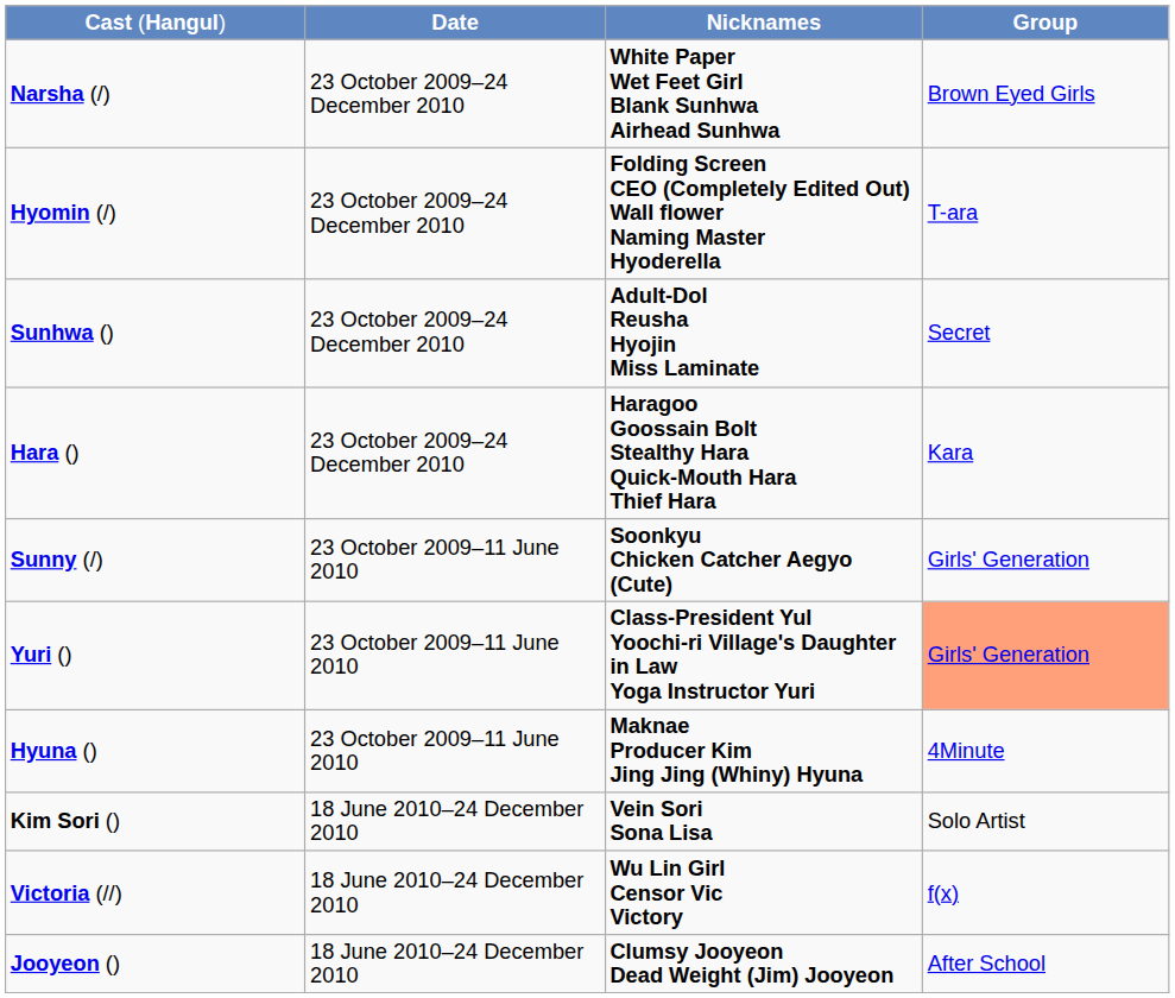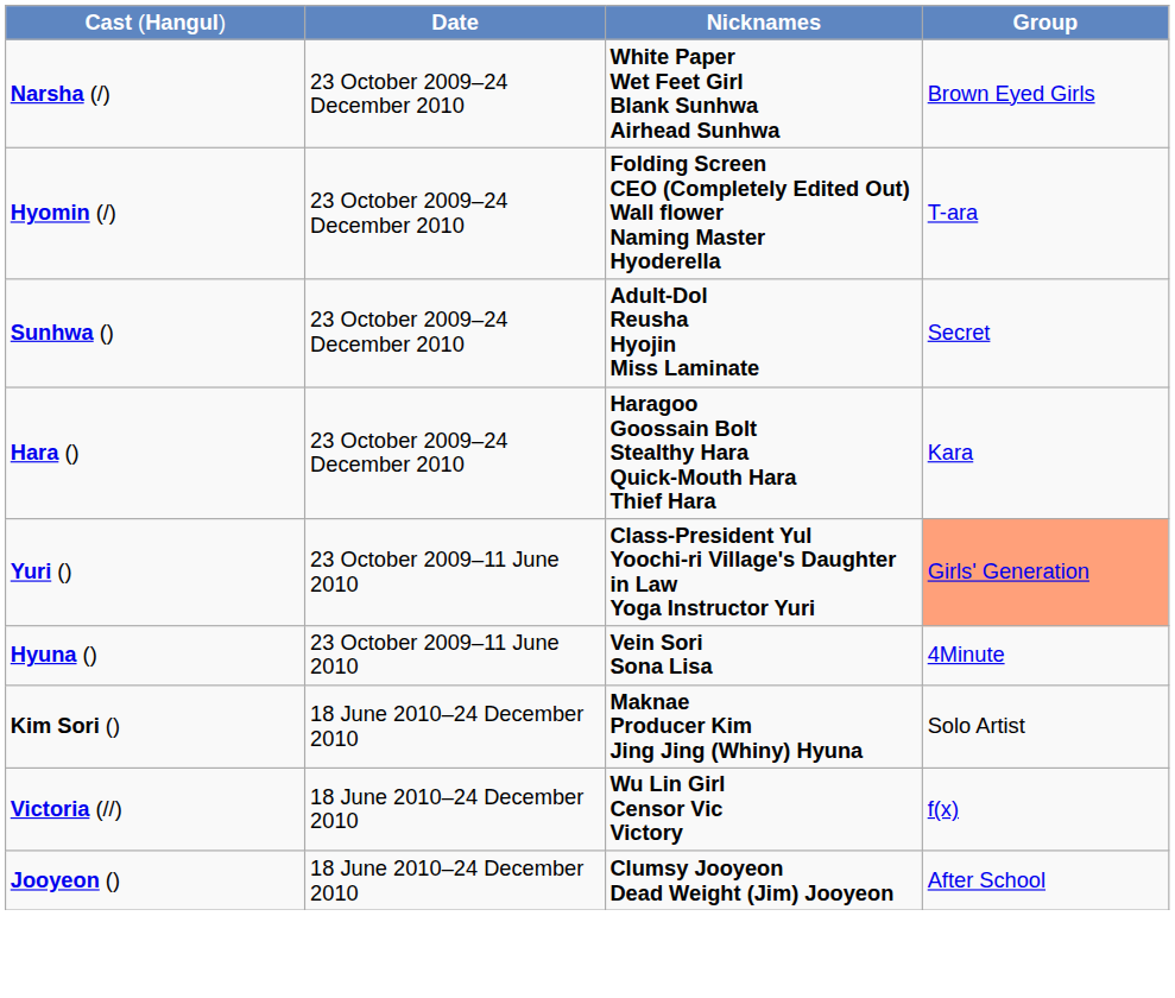- row: Sunny (/) | 23 October 2009–11 June 2010 | Soonkyu Chicken Catcher Aegyo (Cute) | Girls' Generation
Hyuna () | column 3: Maknae Producer Kim Jing Jing (Whiny) Hyuna -> Vein Sori Sona Lisa
Kim Sori () | column 3: Vein Sori Sona Lisa -> Maknae Producer Kim Jing Jing (Whiny) Hyuna
